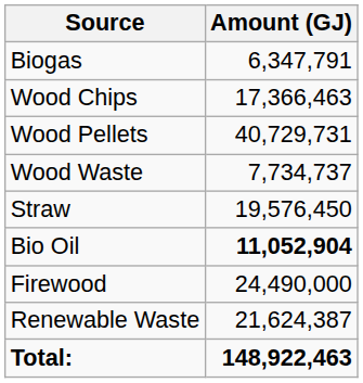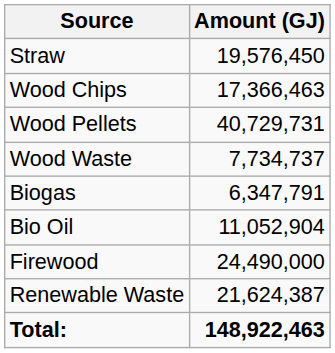rows swapped: Straw <-> Biogas
Bio Oil | Amount (GJ): bold -> normal
